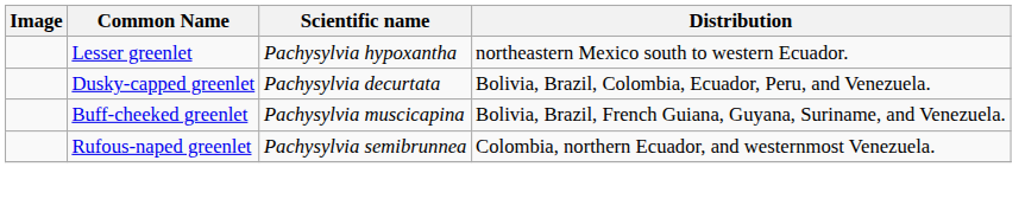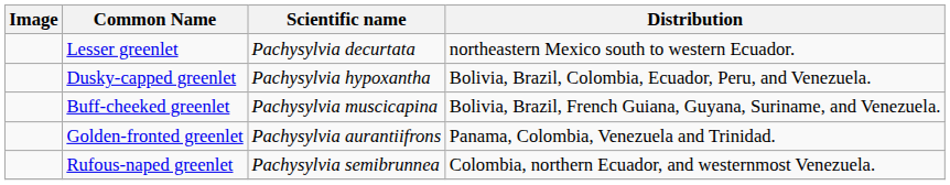Lesser greenlet | Scientific name: Pachysylvia hypoxantha -> Pachysylvia decurtata
Dusky-capped greenlet | Scientific name: Pachysylvia decurtata -> Pachysylvia hypoxantha
+ row: Golden-fronted greenlet | Pachysylvia aurantiifrons | Panama, Colombia, Venezuela and Trinidad.
